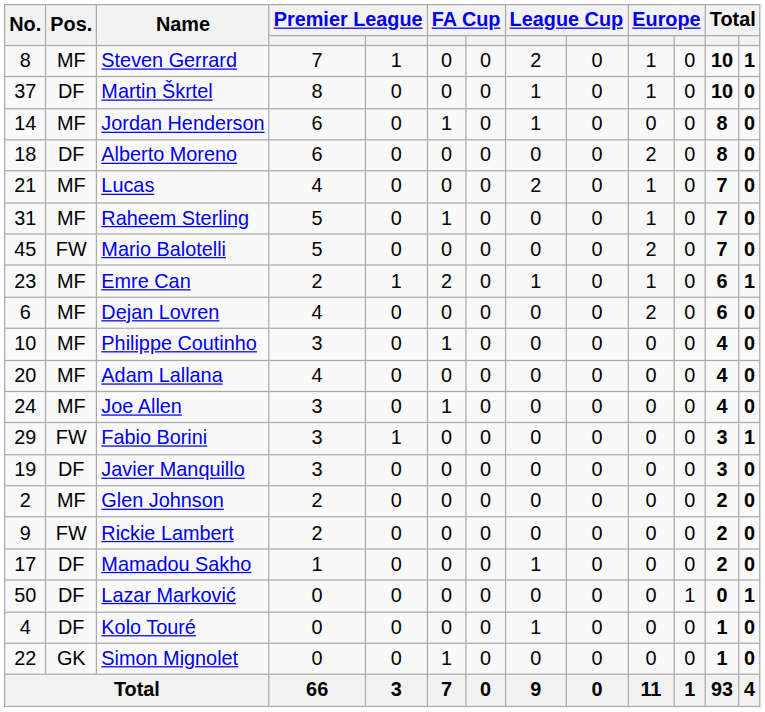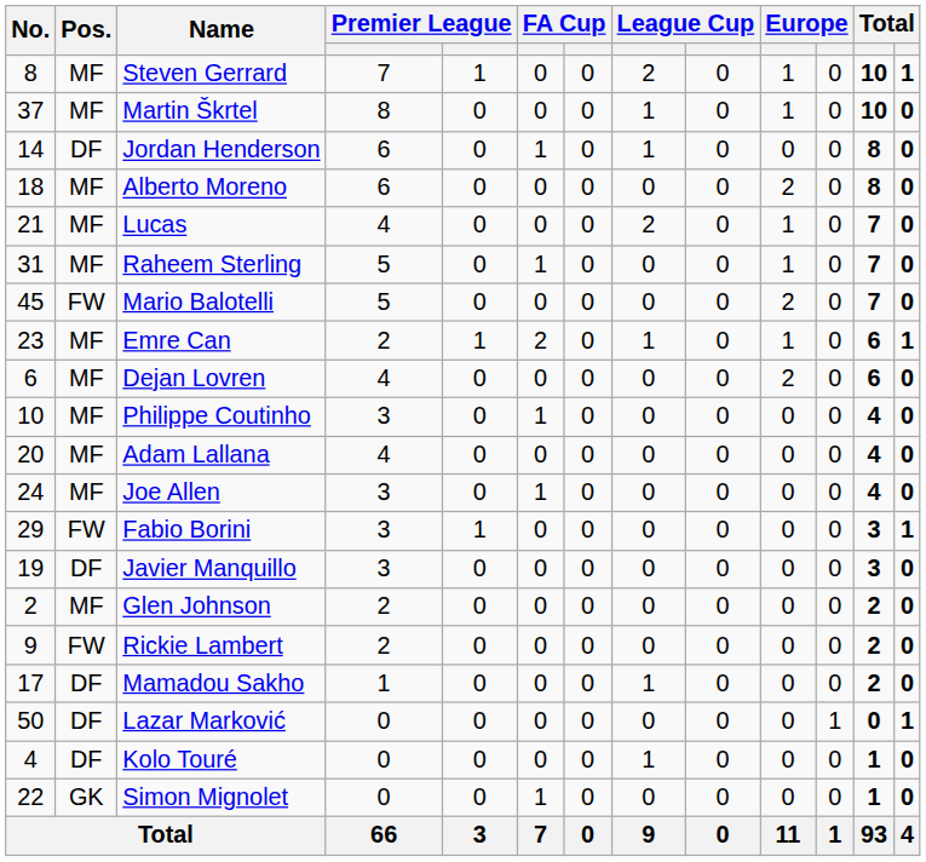Martin Škrtel | Pos.: DF -> MF
Jordan Henderson | Pos.: MF -> DF
Alberto Moreno | Pos.: DF -> MF
